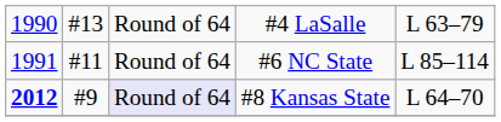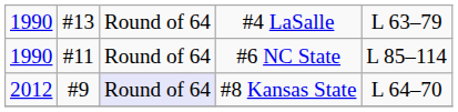#6 NC State | column 1: 1991 -> 1990
#8 Kansas State | column 1: bold -> normal
